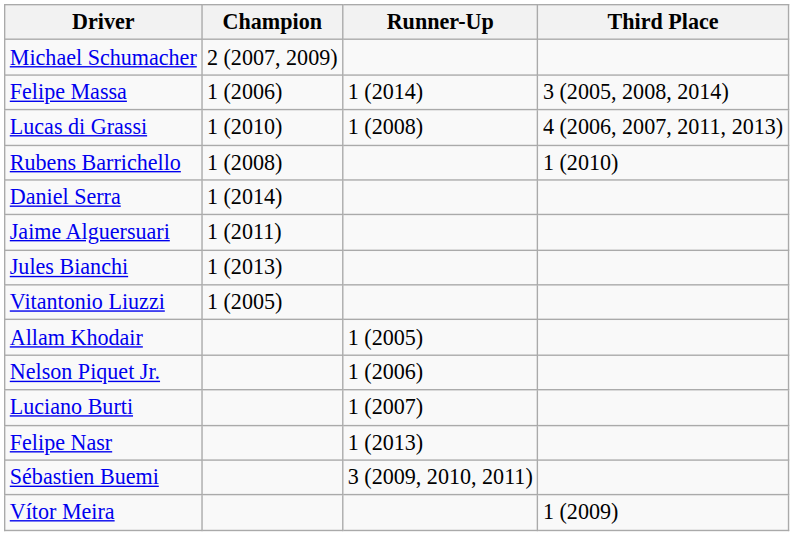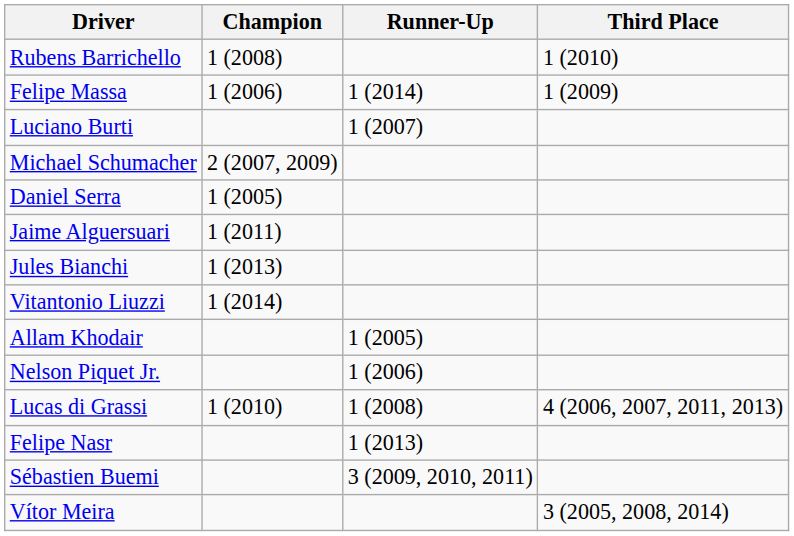rows swapped: Michael Schumacher <-> Rubens Barrichello
Felipe Massa | Third Place: 3 (2005, 2008, 2014) -> 1 (2009)
rows swapped: Lucas di Grassi <-> Luciano Burti
Daniel Serra | Champion: 1 (2014) -> 1 (2005)
Vitantonio Liuzzi | Champion: 1 (2005) -> 1 (2014)
Vítor Meira | Third Place: 1 (2009) -> 3 (2005, 2008, 2014)
